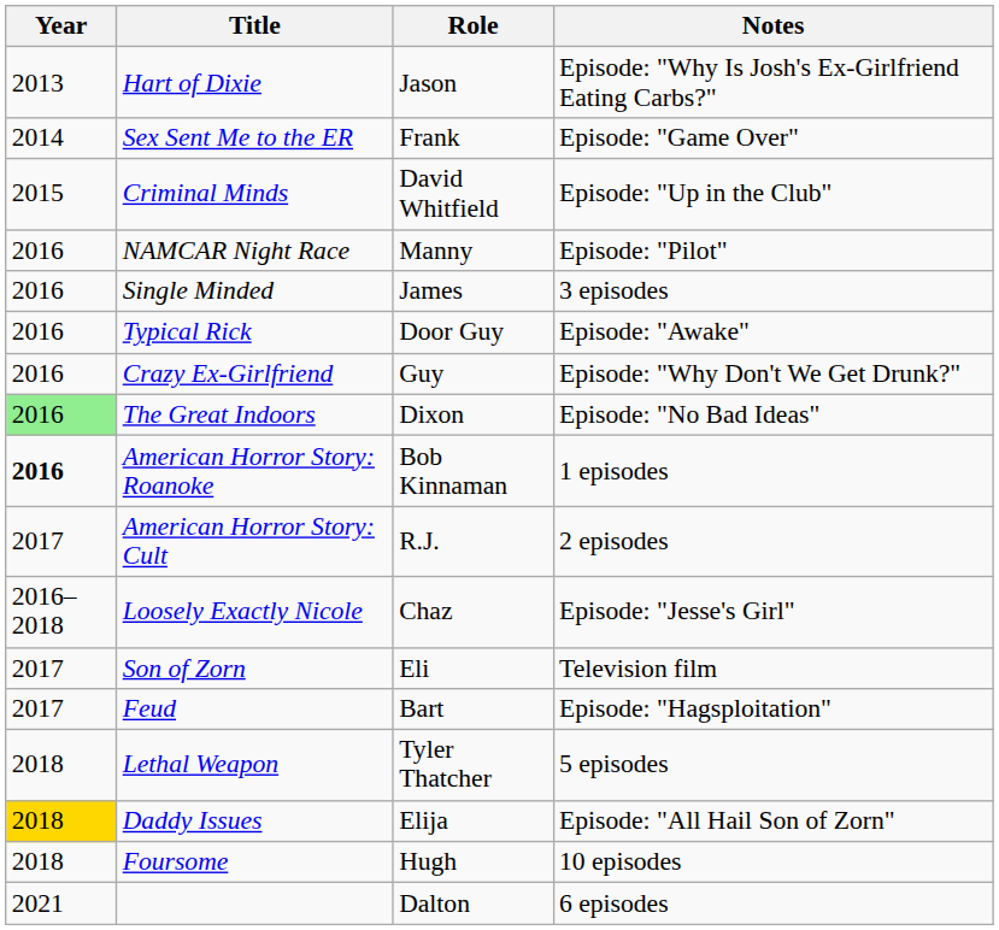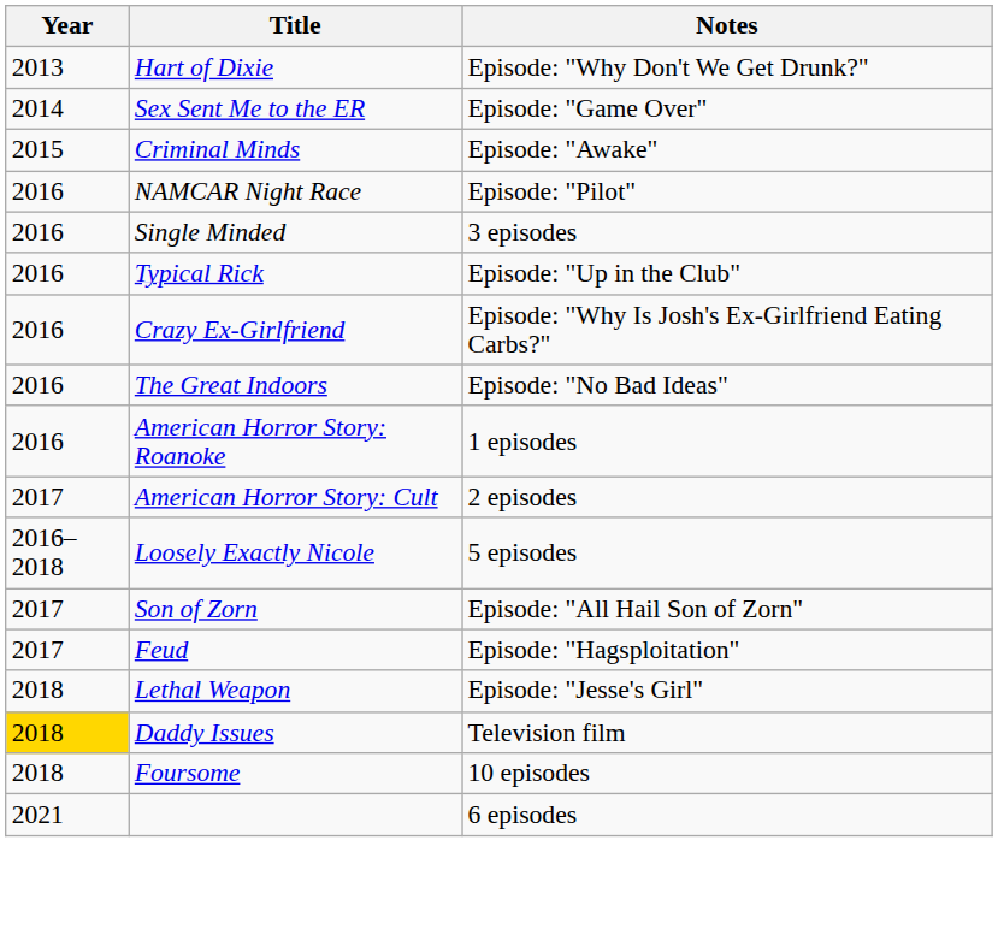- column: Role | Jason | Frank | David Whitfield | Manny | James | Door Guy | Guy | Dixon | Bob Kinnaman | R.J. | Chaz | Eli | Bart | Tyler Thatcher | Elija | Hugh | Dalton
Hart of Dixie | Notes: Episode: "Why Is Josh's Ex-Girlfriend Eating Carbs?" -> Episode: "Why Don't We Get Drunk?"
Criminal Minds | Notes: Episode: "Up in the Club" -> Episode: "Awake"
Typical Rick | Notes: Episode: "Awake" -> Episode: "Up in the Club"
Crazy Ex-Girlfriend | Notes: Episode: "Why Don't We Get Drunk?" -> Episode: "Why Is Josh's Ex-Girlfriend Eating Carbs?"
The Great Indoors | Year: lightgreen background -> no background
American Horror Story: Roanoke | Year: bold -> normal
Loosely Exactly Nicole | Notes: Episode: "Jesse's Girl" -> 5 episodes
Son of Zorn | Notes: Television film -> Episode: "All Hail Son of Zorn"
Lethal Weapon | Notes: 5 episodes -> Episode: "Jesse's Girl"
Daddy Issues | Notes: Episode: "All Hail Son of Zorn" -> Television film
